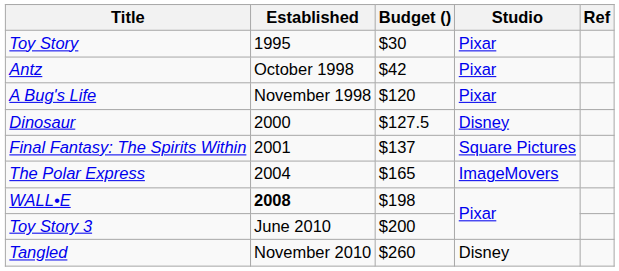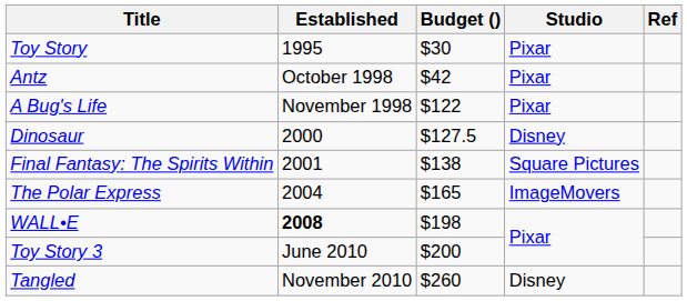A Bug's Life | Budget (): $120 -> $122
Final Fantasy: The Spirits Within | Budget (): $137 -> $138
